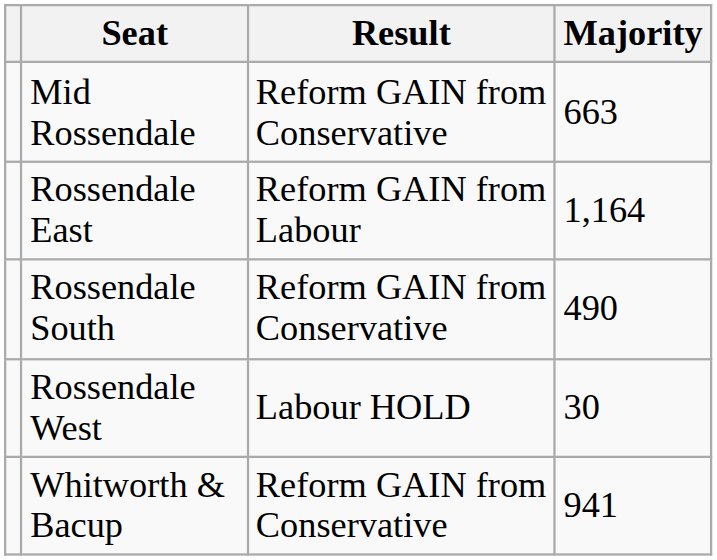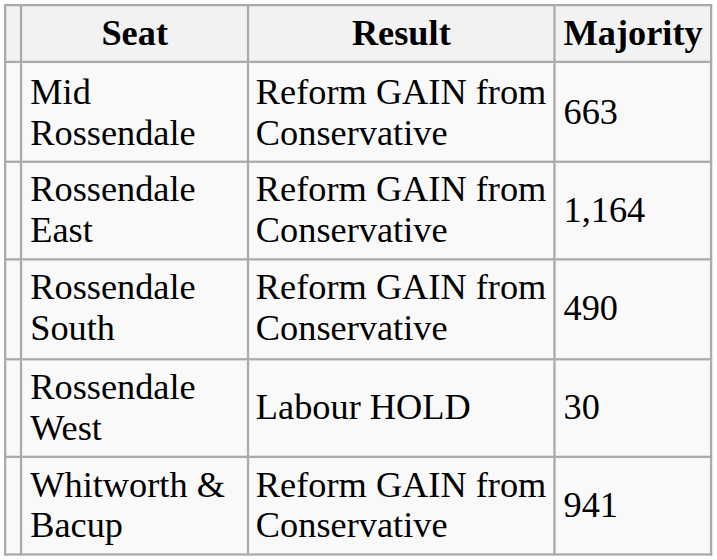Rossendale East | Result: Reform GAIN from Labour -> Reform GAIN from Conservative
